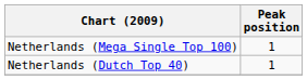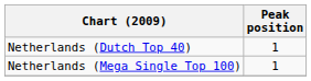rows swapped: Netherlands (Mega Single Top 100) <-> Netherlands (Dutch Top 40)
